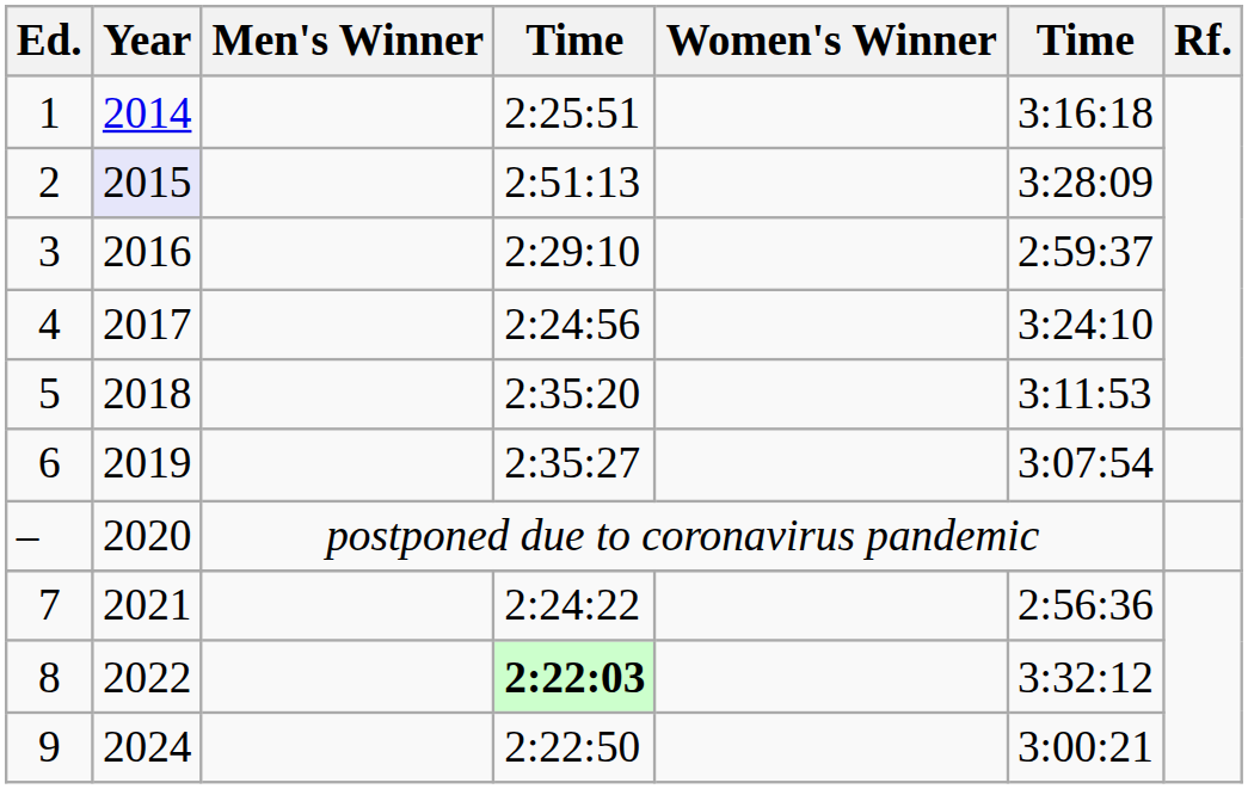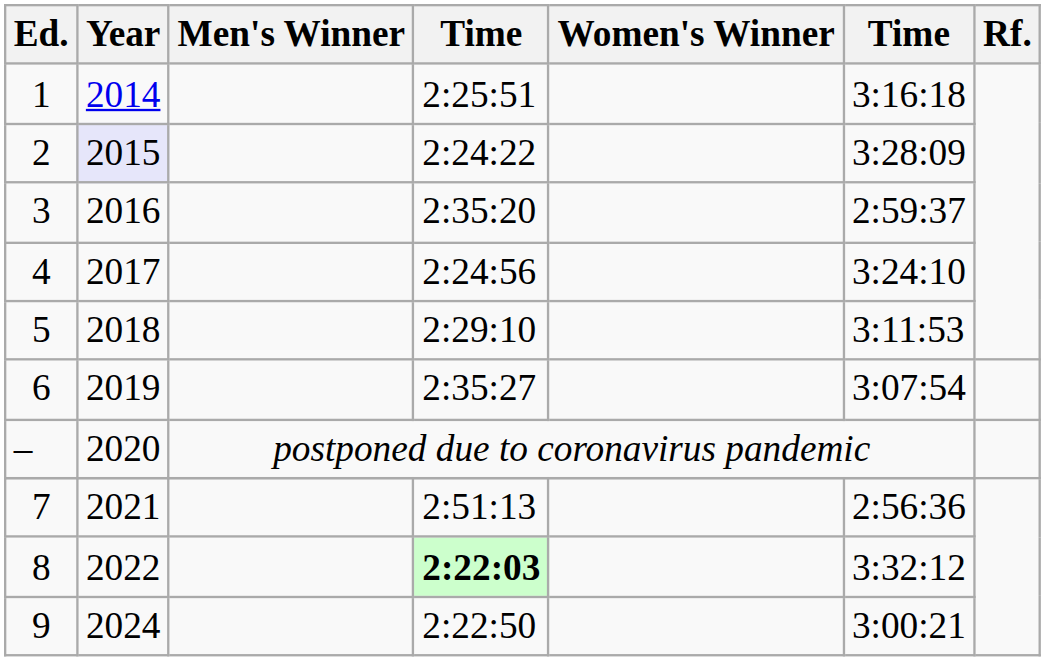2 | column 4: 2:51:13 -> 2:24:22
3 | column 4: 2:29:10 -> 2:35:20
5 | column 4: 2:35:20 -> 2:29:10
7 | column 4: 2:24:22 -> 2:51:13
